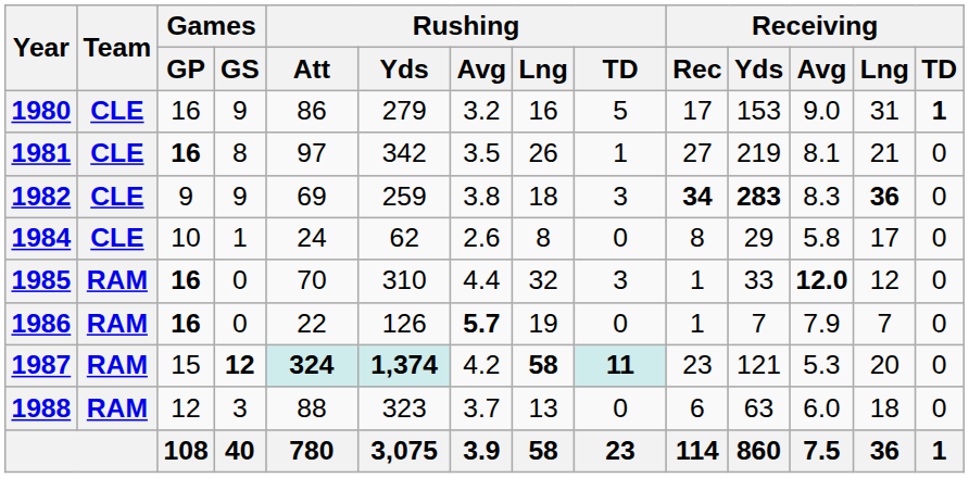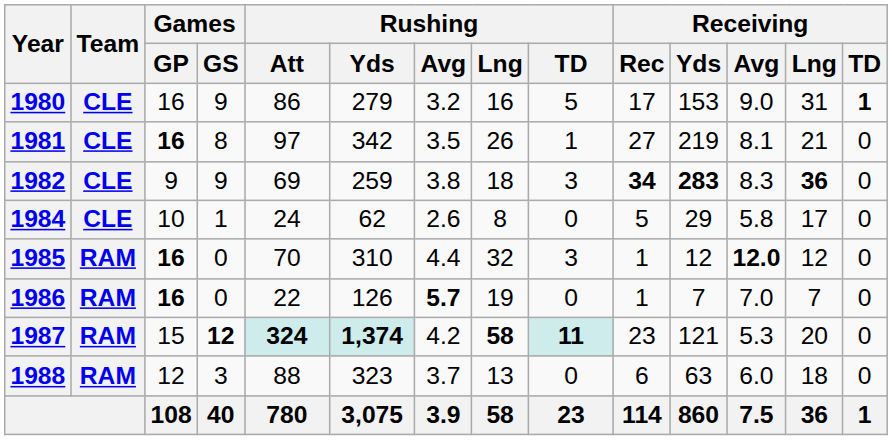1984 | Receiving / Rec: 8 -> 5
1985 | Receiving / Yds: 33 -> 12
1986 | Receiving / Avg: 7.9 -> 7.0
